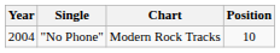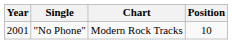"No Phone" | Year: 2004 -> 2001
